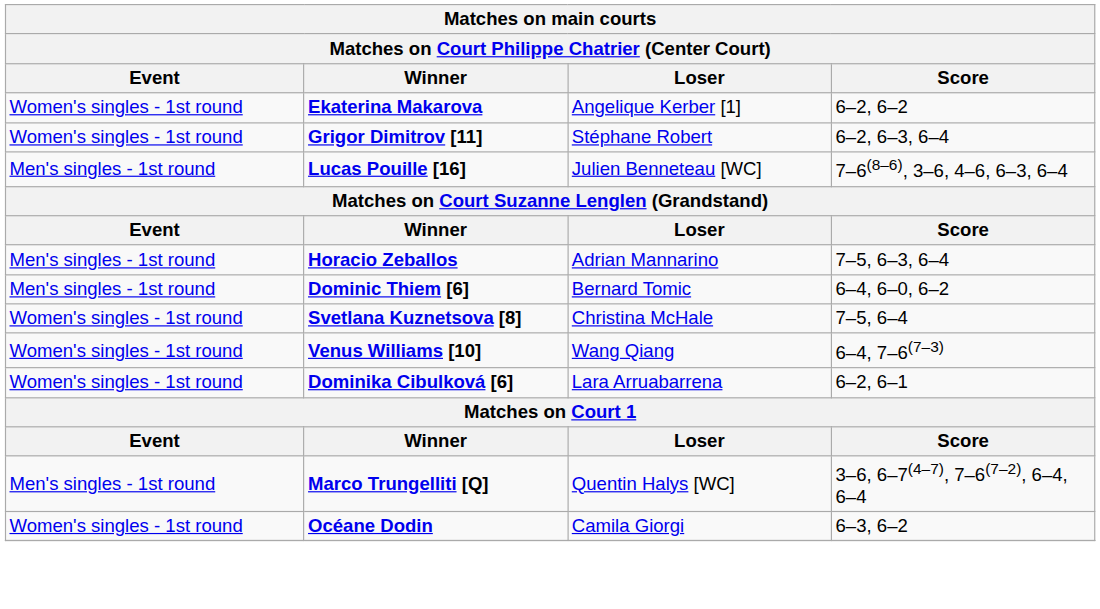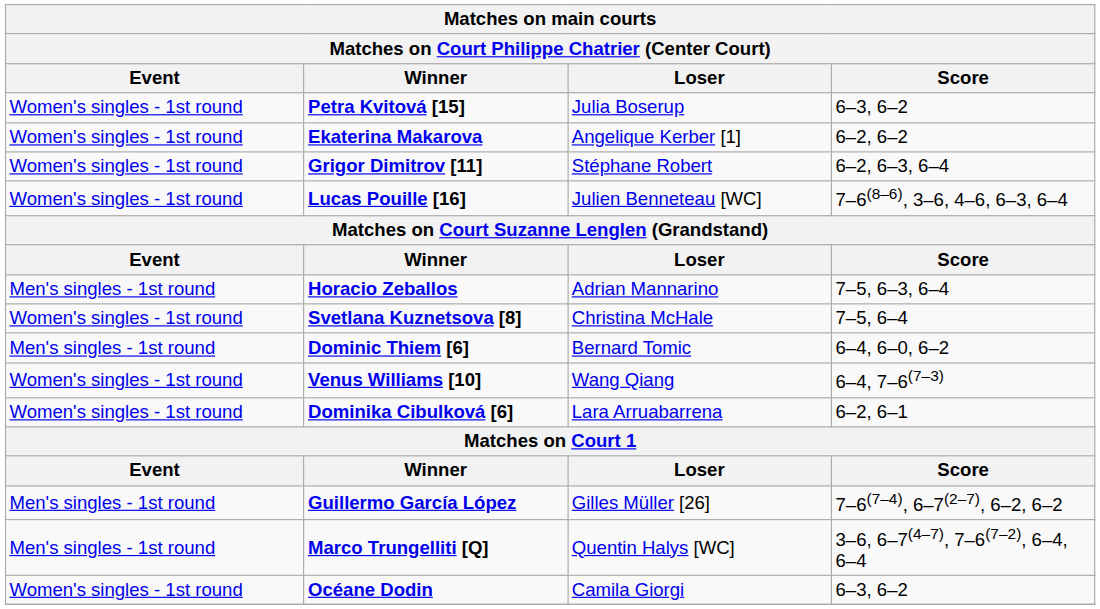+ row: Women's singles - 1st round | Petra Kvitová [15] | Julia Boserup | 6–3, 6–2
Lucas Pouille [16] | Event: Men's singles - 1st round -> Women's singles - 1st round
rows swapped: Svetlana Kuznetsova [8] <-> Dominic Thiem [6]
+ row: Men's singles - 1st round | Guillermo García López | Gilles Müller [26] | 7–6(7–4), 6–7(2–7), 6–2, 6–2
